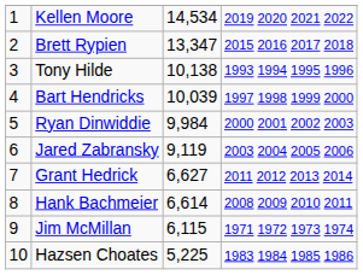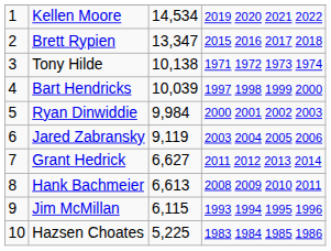Tony Hilde | column 4: 1993 1994 1995 1996 -> 1971 1972 1973 1974
Hank Bachmeier | column 3: 6,614 -> 6,613
Jim McMillan | column 4: 1971 1972 1973 1974 -> 1993 1994 1995 1996
